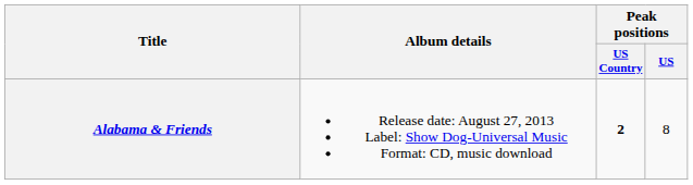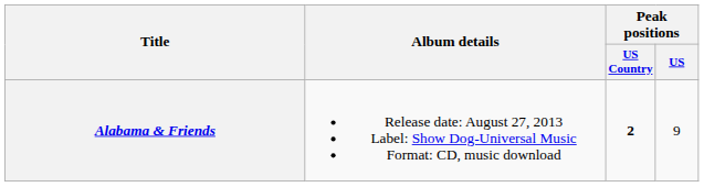Alabama & Friends | Peak positions / US: 8 -> 9
